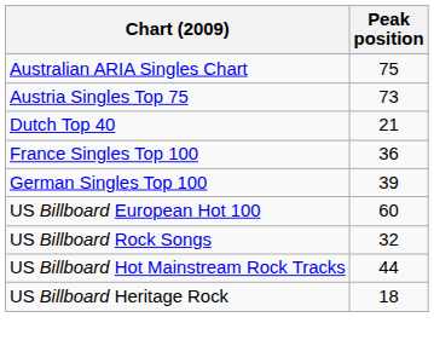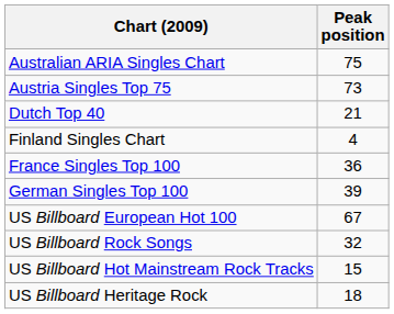+ row: Finland Singles Chart | 4
US Billboard European Hot 100 | Peak position: 60 -> 67
US Billboard Hot Mainstream Rock Tracks | Peak position: 44 -> 15
